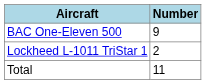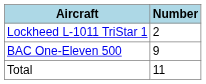rows swapped: Lockheed L-1011 TriStar 1 <-> BAC One-Eleven 500
